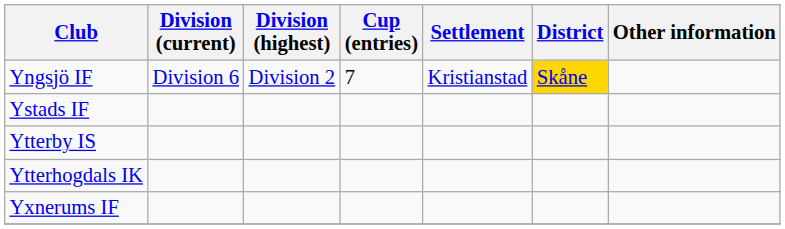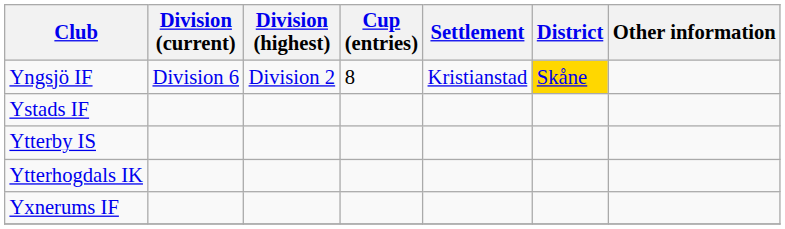Yngsjö IF | Cup (entries): 7 -> 8
